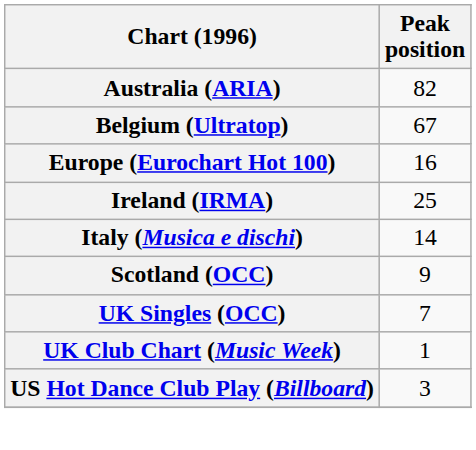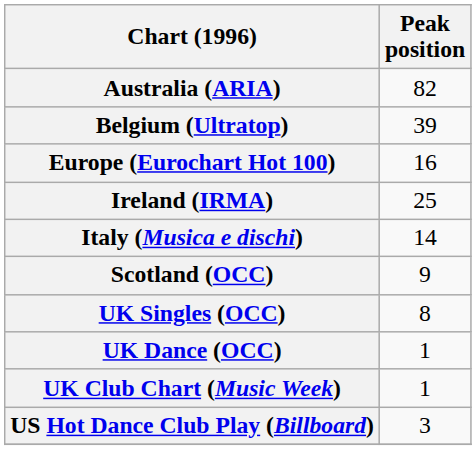Belgium (Ultratop) | Peak position: 67 -> 39
UK Singles (OCC) | Peak position: 7 -> 8
+ row: UK Dance (OCC) | 1
